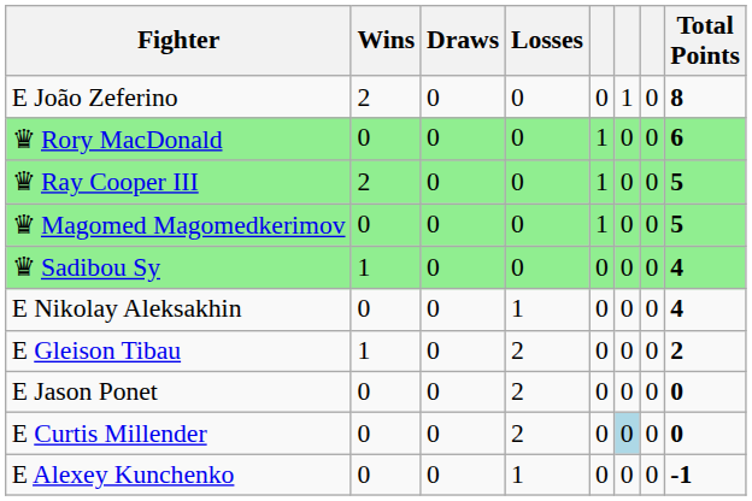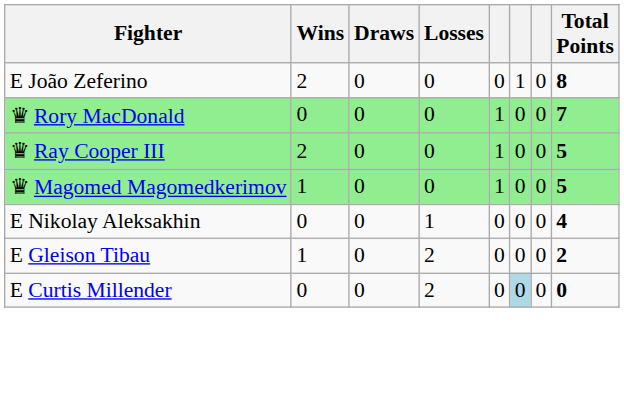♛ Rory MacDonald | Total Points: 6 -> 7
♛ Magomed Magomedkerimov | Wins: 0 -> 1
- row: ♛ Sadibou Sy | 1 | 0 | 0 | 0 | 0 | 0 | 4
- row: E Jason Ponet | 0 | 0 | 2 | 0 | 0 | 0 | 0
- row: E Alexey Kunchenko | 0 | 0 | 1 | 0 | 0 | 0 | -1
